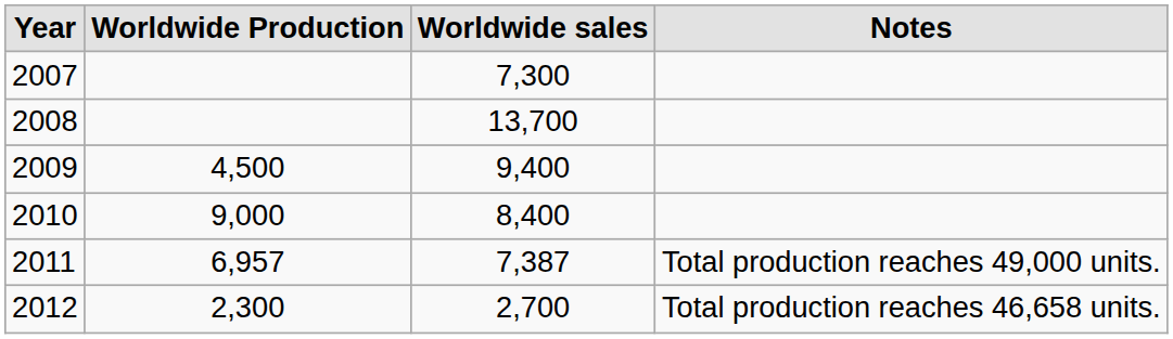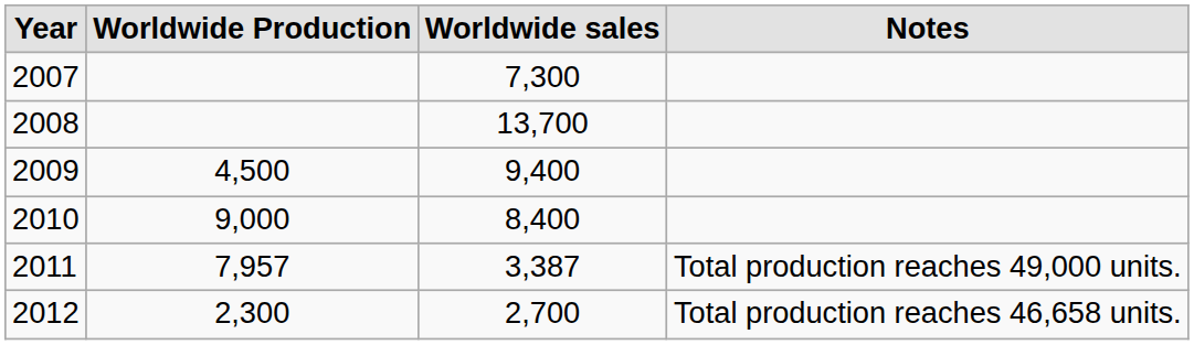2011 | Worldwide Production: 6,957 -> 7,957
2011 | Worldwide sales: 7,387 -> 3,387
